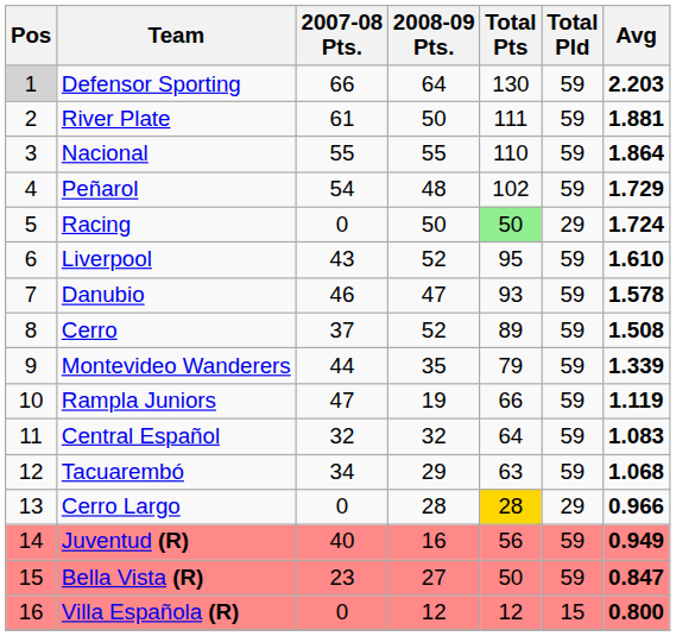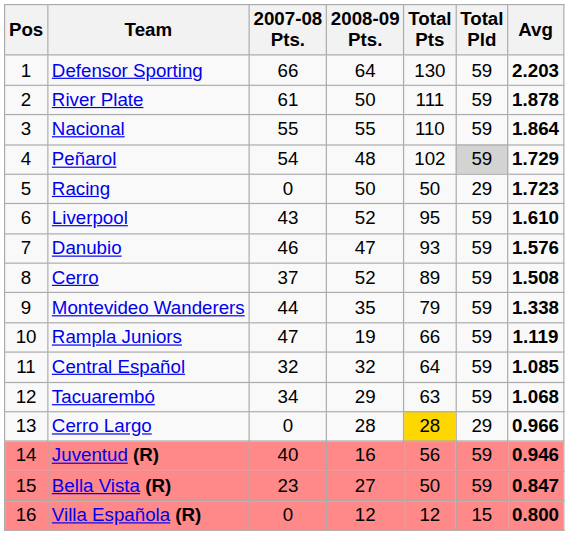Defensor Sporting | Pos: lightgrey background -> no background
River Plate | Avg: 1.881 -> 1.878
Peñarol | Total Pld: no background -> lightgrey background
Racing | Total Pts: lightgreen background -> no background
Racing | Avg: 1.724 -> 1.723
Danubio | Avg: 1.578 -> 1.576
Montevideo Wanderers | Avg: 1.339 -> 1.338
Central Español | Avg: 1.083 -> 1.085
Juventud (R) | Avg: 0.949 -> 0.946
